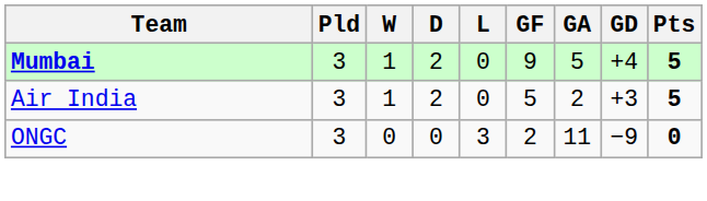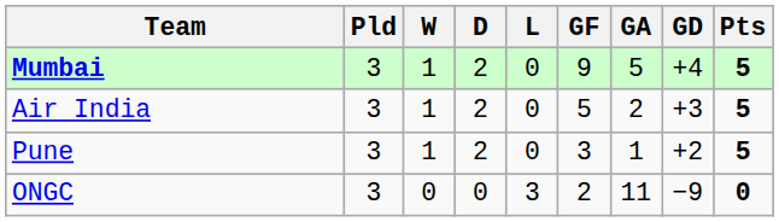+ row: Pune | 3 | 1 | 2 | 0 | 3 | 1 | +2 | 5
